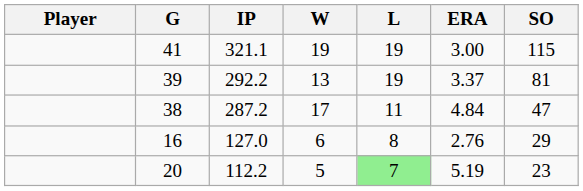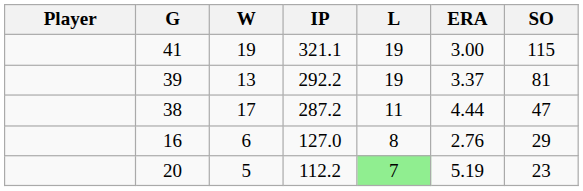columns swapped: IP <-> W
38 | ERA: 4.84 -> 4.44
